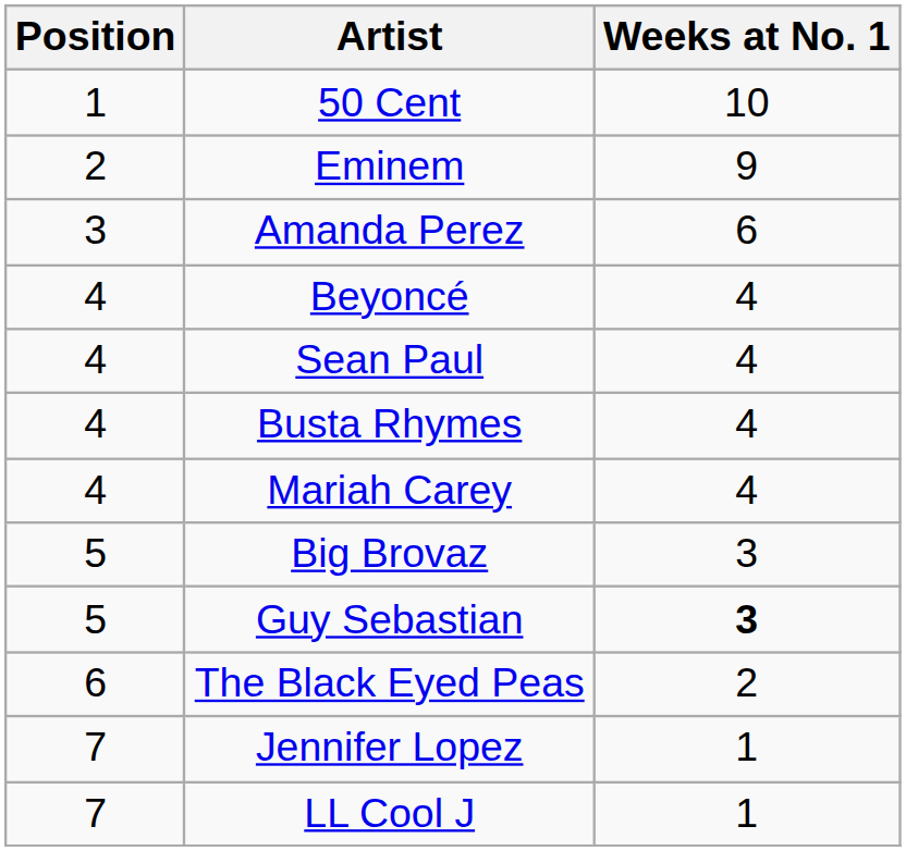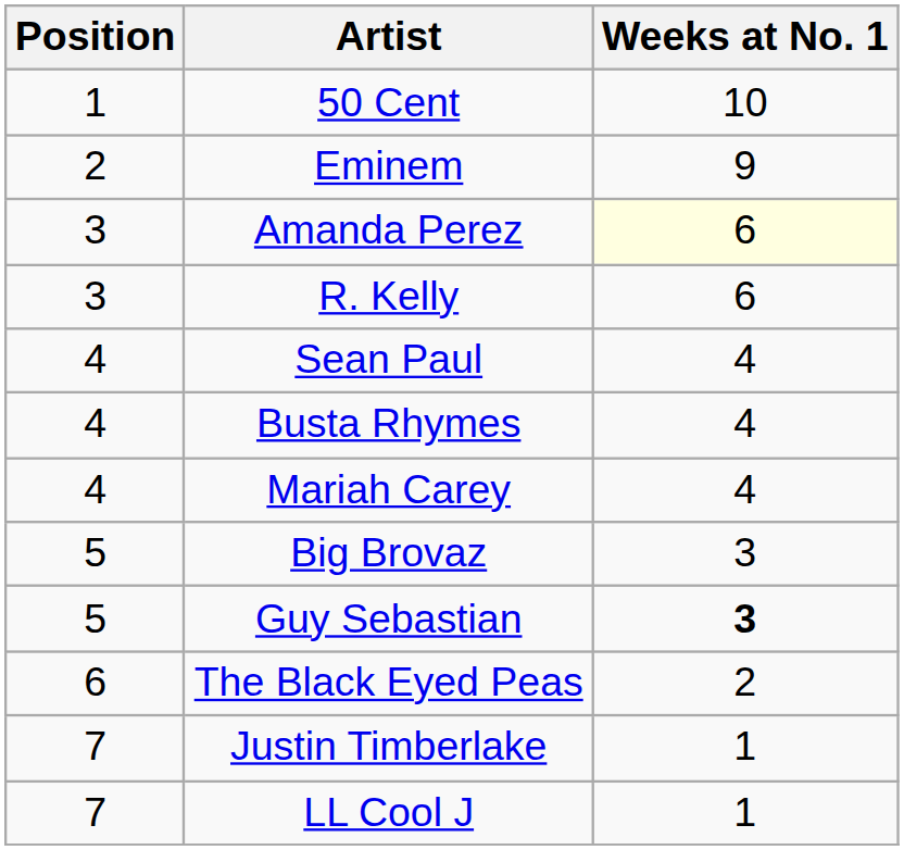Amanda Perez | Weeks at No. 1: no background -> lightyellow background
+ row: 3 | R. Kelly | 6
- row: 4 | Beyoncé | 4
- row: 7 | Jennifer Lopez | 1
+ row: 7 | Justin Timberlake | 1
